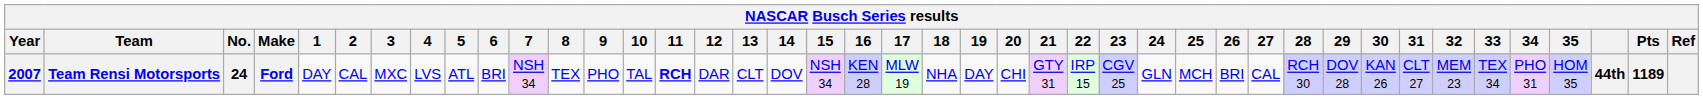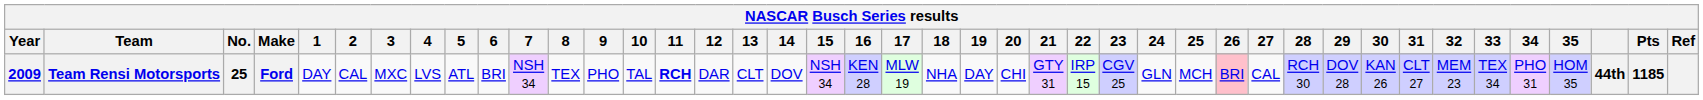Team Rensi Motorsports | Year: 2007 -> 2009
Team Rensi Motorsports | No.: 24 -> 25
Team Rensi Motorsports | 26: no background -> pink background
Team Rensi Motorsports | Pts: 1189 -> 1185
